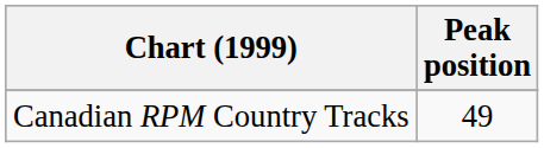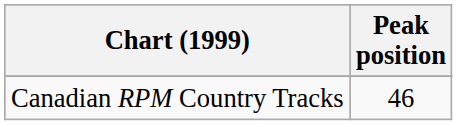Canadian RPM Country Tracks | Peak position: 49 -> 46
